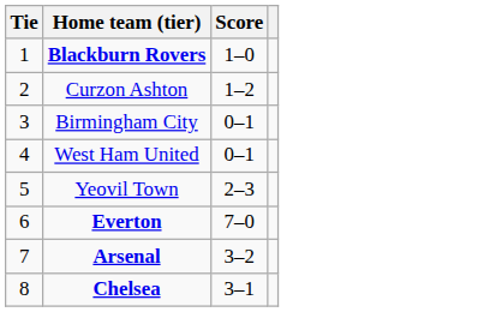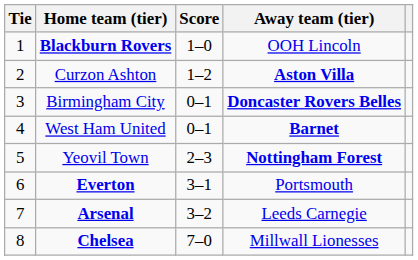+ column: Away team (tier) | OOH Lincoln | Aston Villa | Doncaster Rovers Belles | Barnet | Nottingham Forest | Portsmouth | Leeds Carnegie | Millwall Lionesses
Everton | Score: 7–0 -> 3–1
Chelsea | Score: 3–1 -> 7–0
